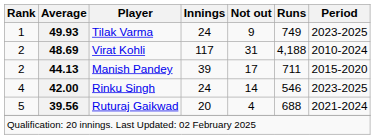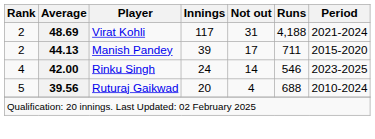- row: 1 | 49.93 | Tilak Varma | 24 | 9 | 749 | 2023-2025
Virat Kohli | Period: 2010-2024 -> 2021-2024
Ruturaj Gaikwad | Period: 2021-2024 -> 2010-2024
